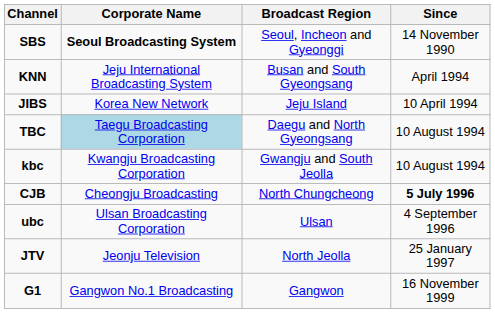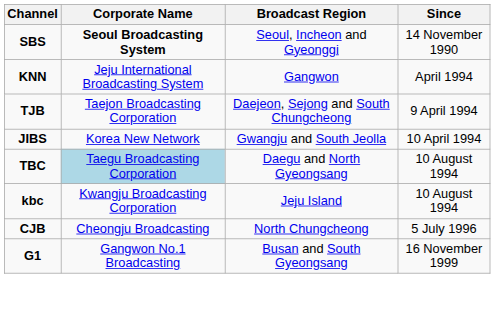KNN | Broadcast Region: Busan and South Gyeongsang -> Gangwon
+ row: TJB | Taejon Broadcasting Corporation | Daejeon, Sejong and South Chungcheong | 9 April 1994
JIBS | Broadcast Region: Jeju Island -> Gwangju and South Jeolla
kbc | Broadcast Region: Gwangju and South Jeolla -> Jeju Island
CJB | Since: bold -> normal
- row: ubc | Ulsan Broadcasting Corporation | Ulsan | 4 September 1996
- row: JTV | Jeonju Television | North Jeolla | 25 January 1997
G1 | Broadcast Region: Gangwon -> Busan and South Gyeongsang
